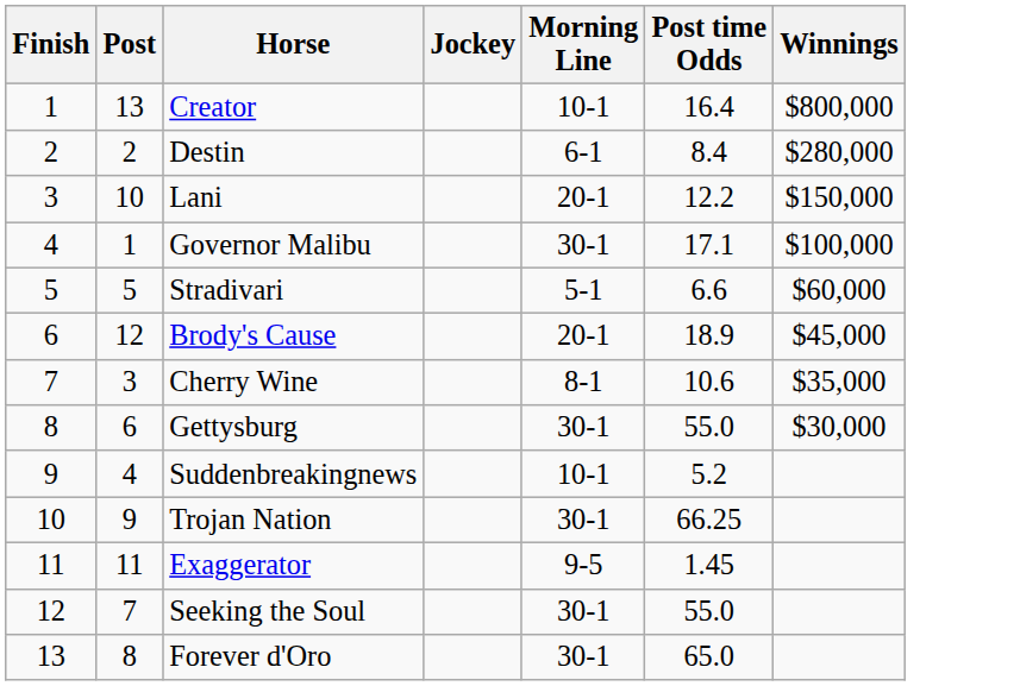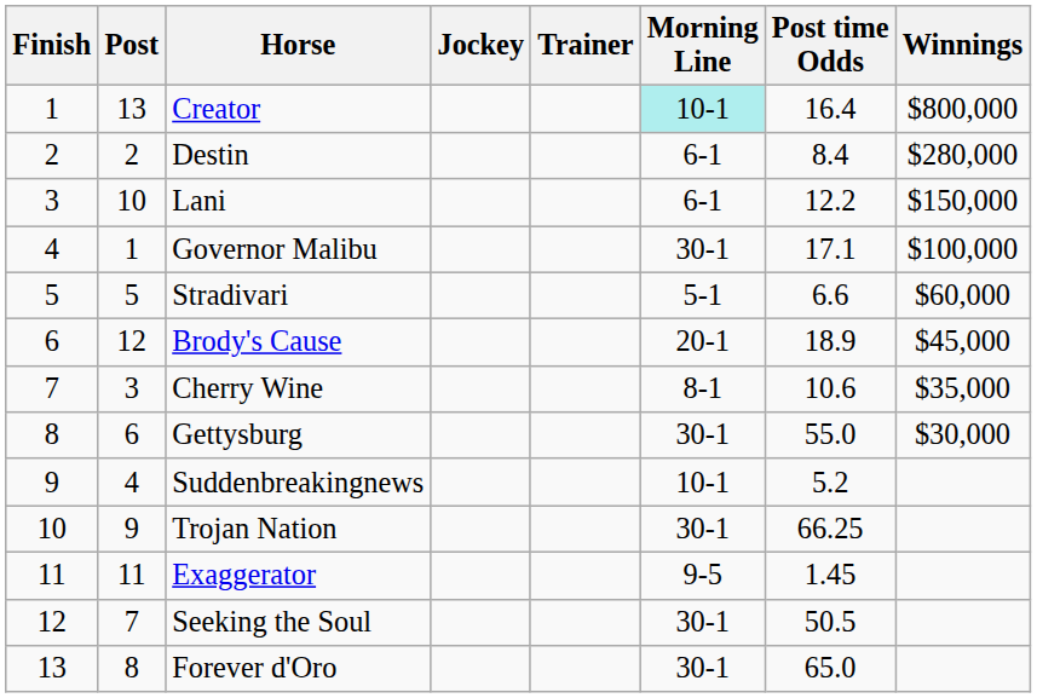+ column: Trainer
Creator | Morning Line: no background -> paleturquoise background
Lani | Morning Line: 20-1 -> 6-1
Seeking the Soul | Post time Odds: 55.0 -> 50.5
